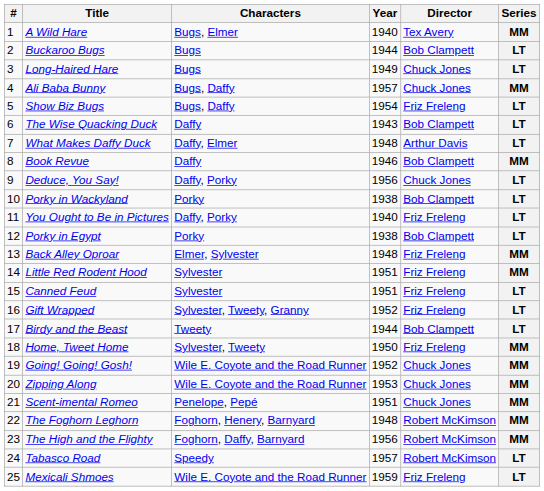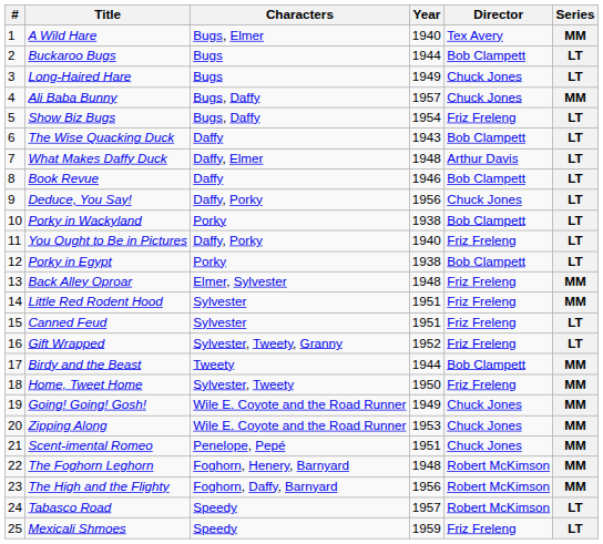Book Revue | Series: MM -> LT
Birdy and the Beast | Series: LT -> MM
Going! Going! Gosh! | Year: 1952 -> 1949
Mexicali Shmoes | Characters: Wile E. Coyote and the Road Runner -> Speedy
